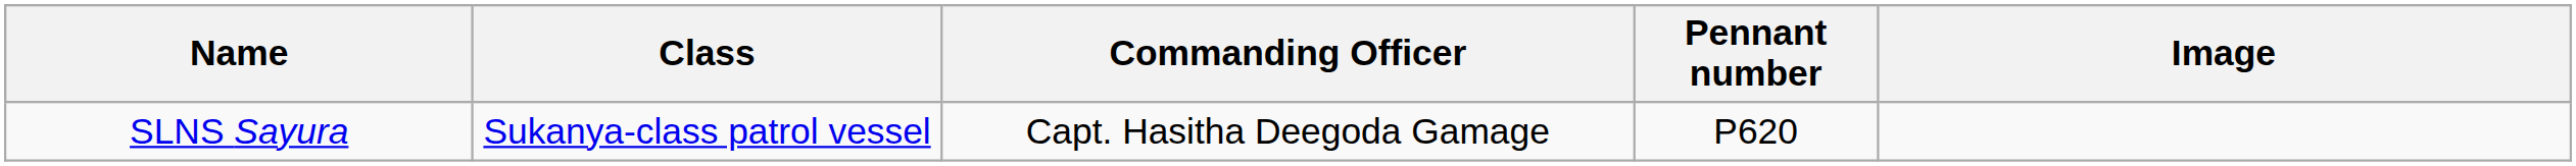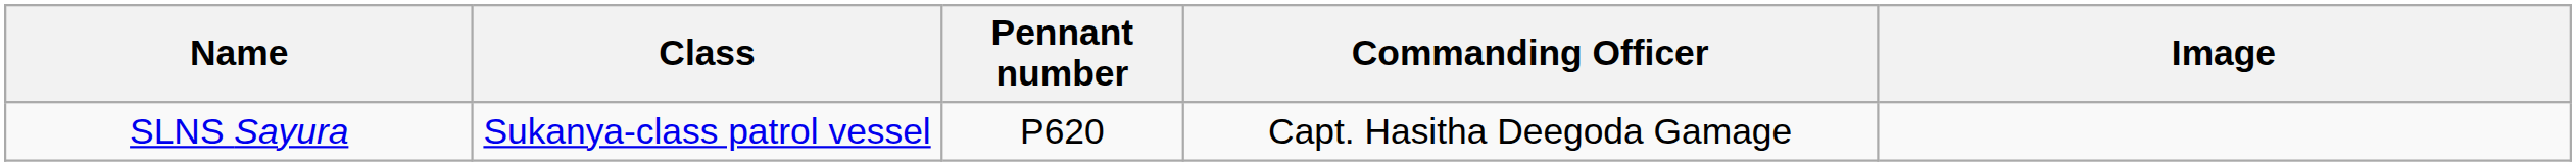columns swapped: Pennant number <-> Commanding Officer
